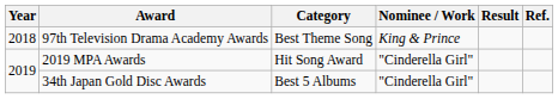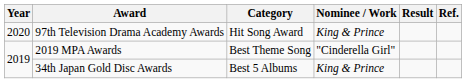97th Television Drama Academy Awards | Year: 2018 -> 2020
97th Television Drama Academy Awards | Category: Best Theme Song -> Hit Song Award
2019 MPA Awards | Category: Hit Song Award -> Best Theme Song
34th Japan Gold Disc Awards | Nominee / Work: "Cinderella Girl" -> King & Prince
